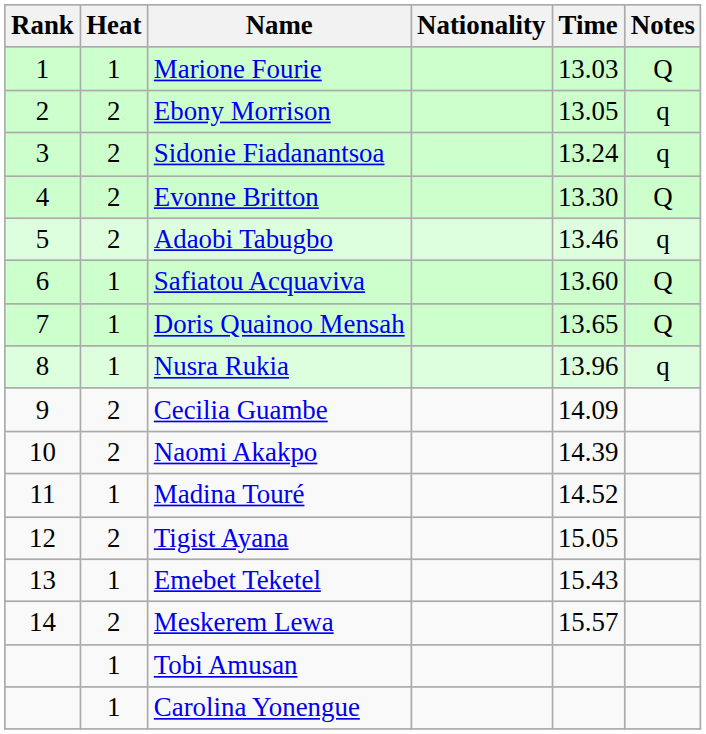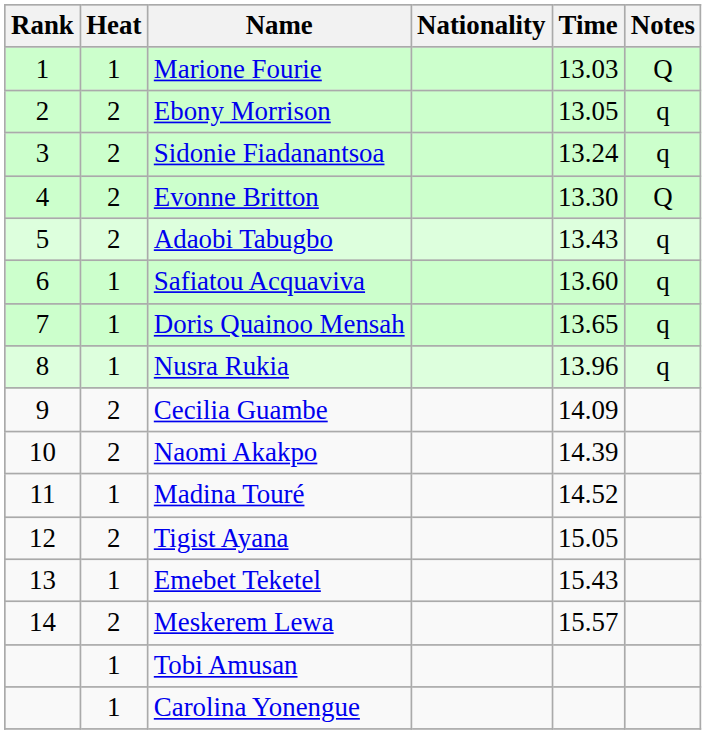Adaobi Tabugbo | Time: 13.46 -> 13.43
Safiatou Acquaviva | Notes: Q -> q
Doris Quainoo Mensah | Notes: Q -> q
